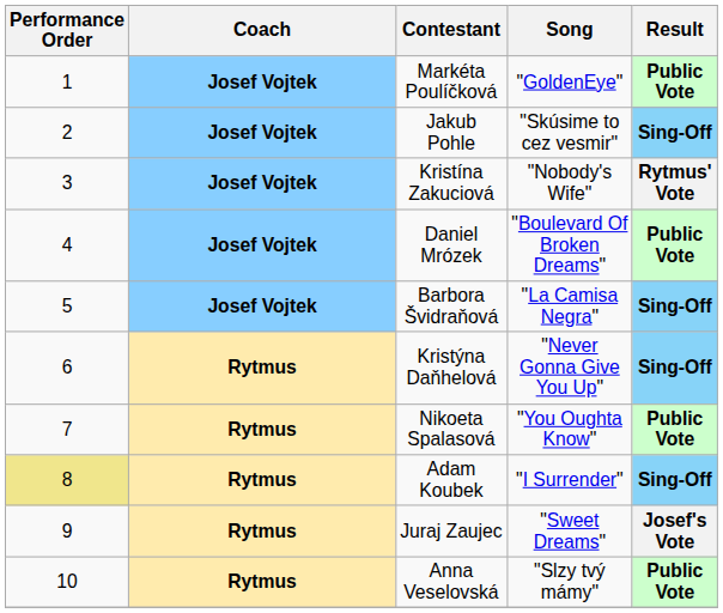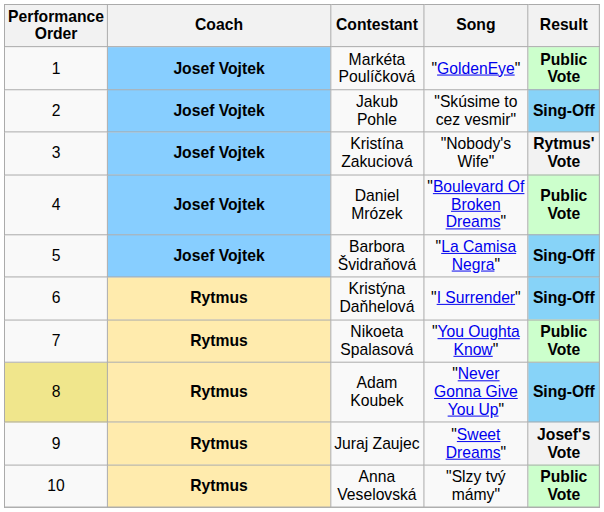Kristýna Daňhelová | Song: "Never Gonna Give You Up" -> "I Surrender"
Adam Koubek | Song: "I Surrender" -> "Never Gonna Give You Up"
